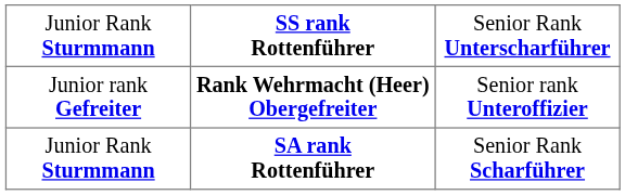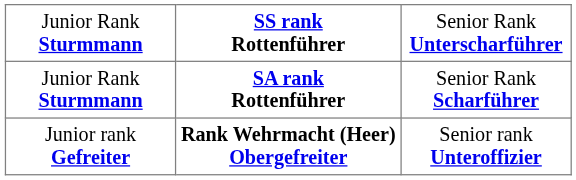rows swapped: Junior Rank Sturmmann / SA rank Rottenführer <-> Junior rank Gefreiter
